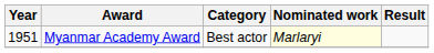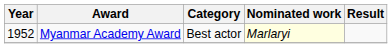Myanmar Academy Award | Year: 1951 -> 1952
